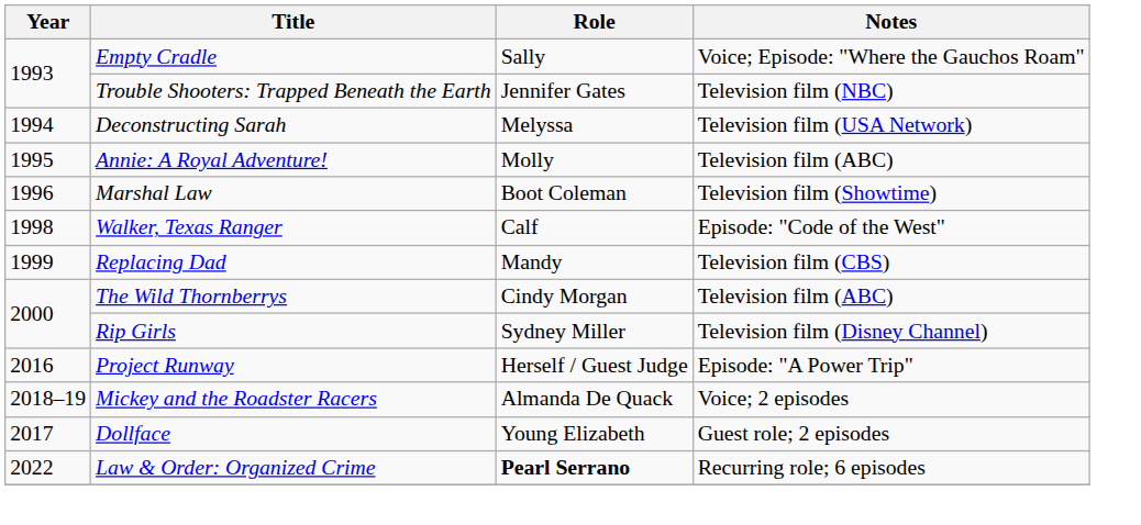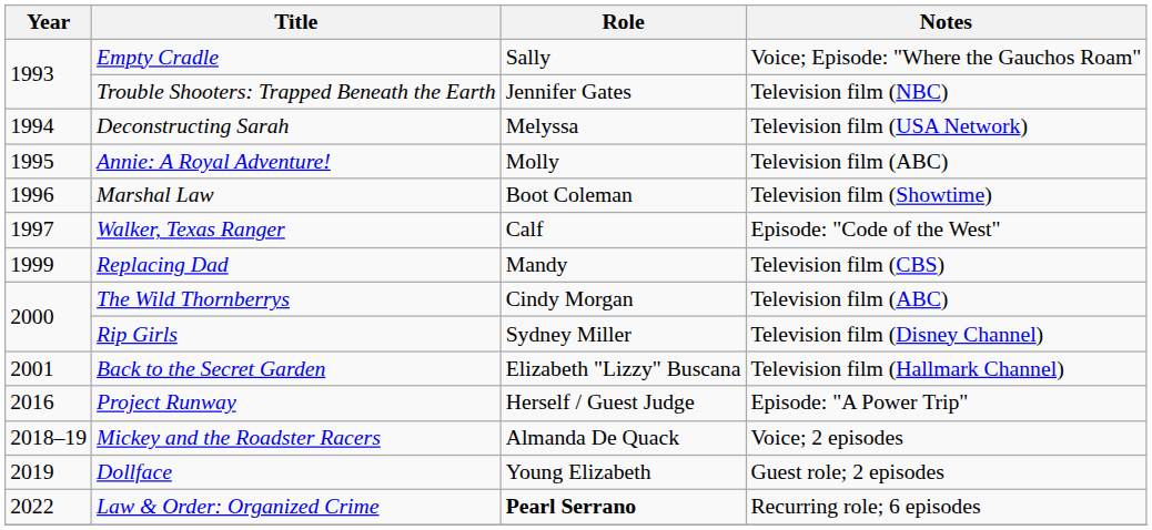Walker, Texas Ranger | Year: 1998 -> 1997
+ row: 2001 | Back to the Secret Garden | Elizabeth "Lizzy" Buscana | Television film (Hallmark Channel)
Dollface | Year: 2017 -> 2019
